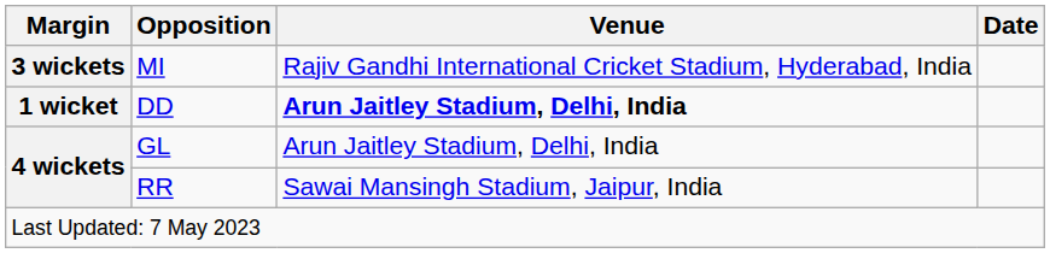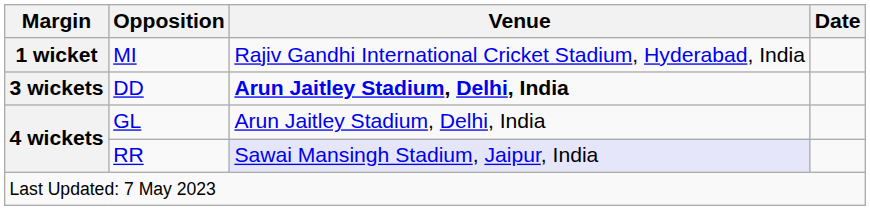MI | Margin: 3 wickets -> 1 wicket
DD | Margin: 1 wicket -> 3 wickets
RR | Venue: no background -> lavender background
